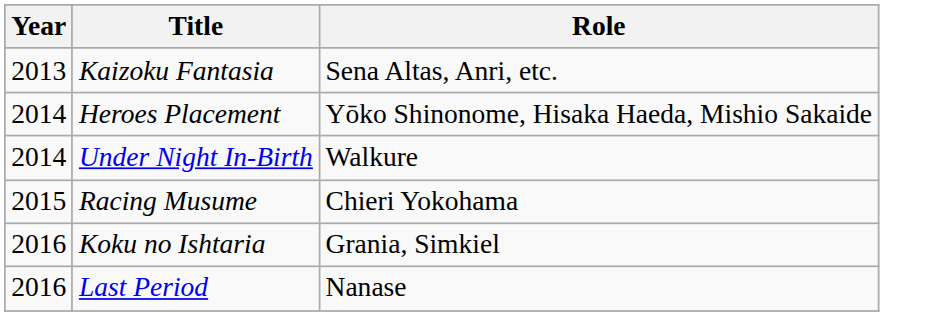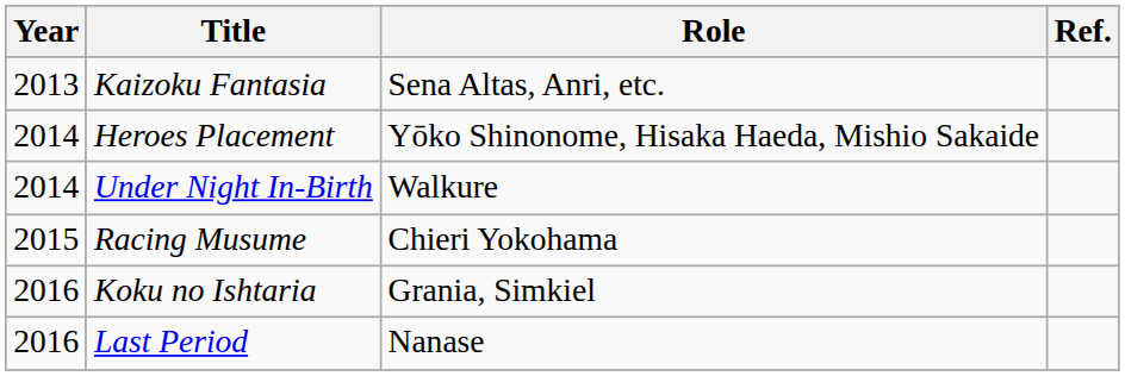+ column: Ref.
